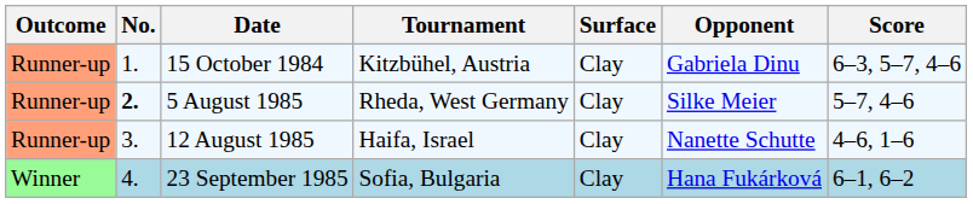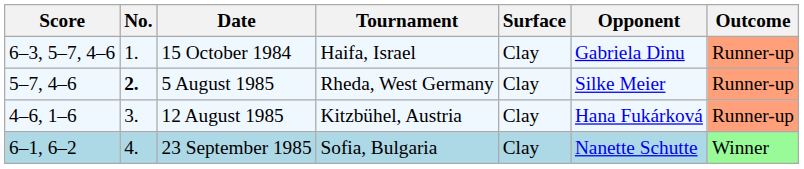columns swapped: Outcome <-> Score
15 October 1984 | Tournament: Kitzbühel, Austria -> Haifa, Israel
12 August 1985 | Tournament: Haifa, Israel -> Kitzbühel, Austria
12 August 1985 | Opponent: Nanette Schutte -> Hana Fukárková
23 September 1985 | Opponent: Hana Fukárková -> Nanette Schutte
